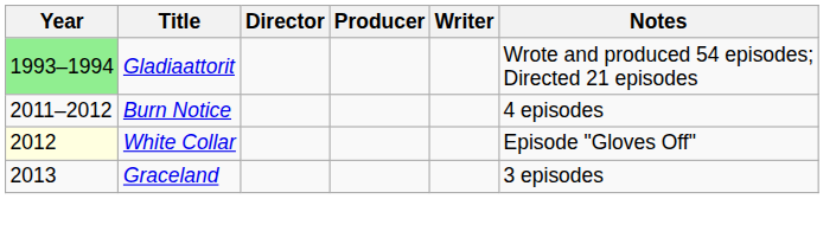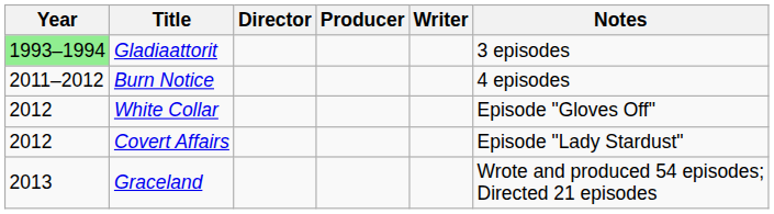Gladiaattorit | Notes: Wrote and produced 54 episodes; Directed 21 episodes -> 3 episodes
White Collar | Year: lightyellow background -> no background
+ row: 2012 | Covert Affairs | Episode "Lady Stardust"
Graceland | Notes: 3 episodes -> Wrote and produced 54 episodes; Directed 21 episodes
